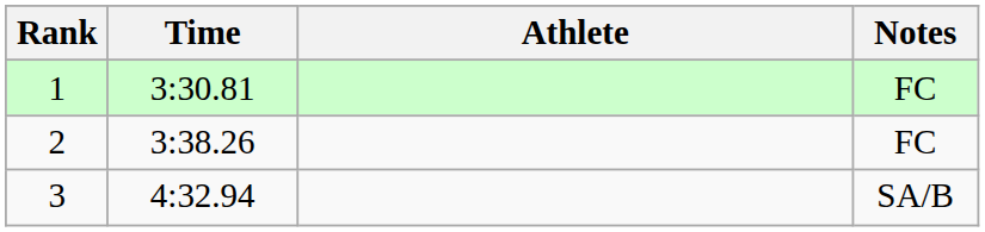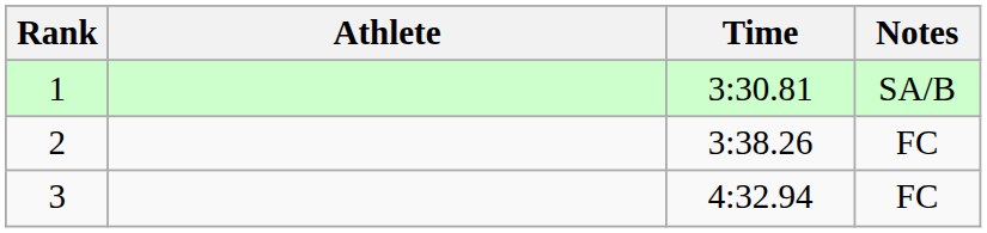columns swapped: Athlete <-> Time
1 | Notes: FC -> SA/B
3 | Notes: SA/B -> FC
